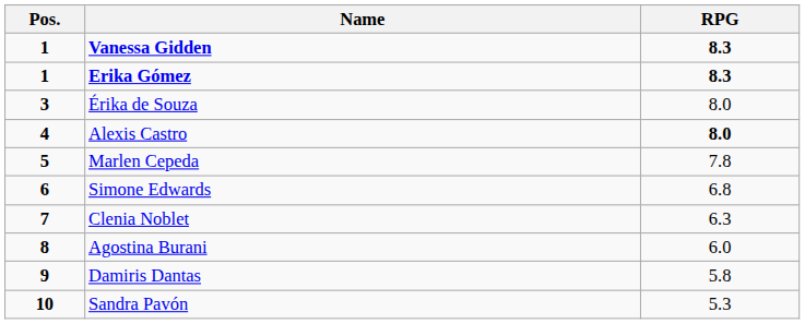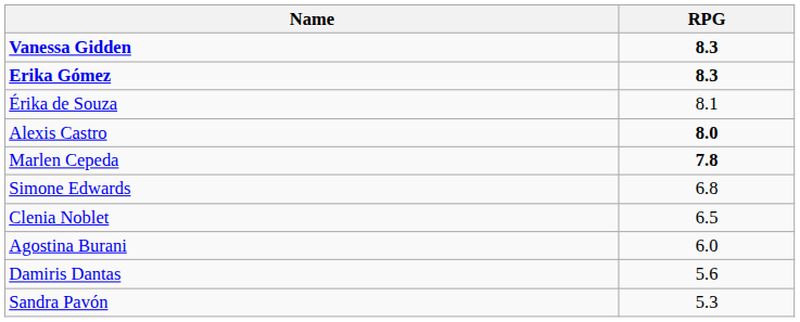- column: Pos. | 1 | 1 | 3 | 4 | 5 | 6 | 7 | 8 | 9 | 10
Érika de Souza | RPG: 8.0 -> 8.1
Marlen Cepeda | RPG: normal -> bold
Clenia Noblet | RPG: 6.3 -> 6.5
Damiris Dantas | RPG: 5.8 -> 5.6
